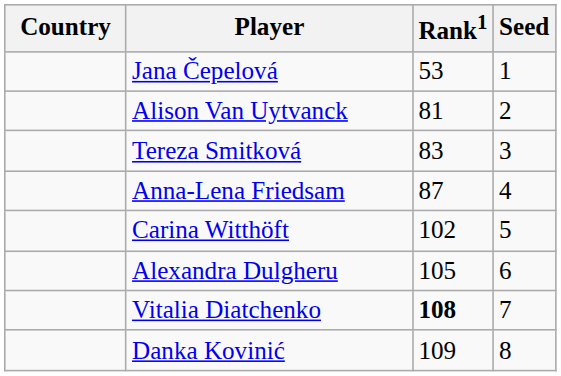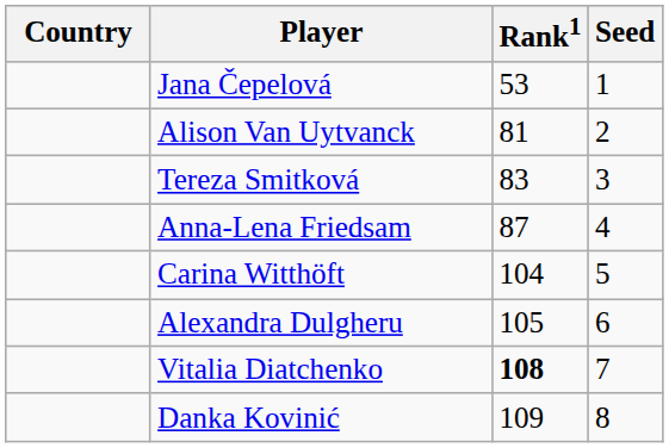Carina Witthöft | Rank1: 102 -> 104
